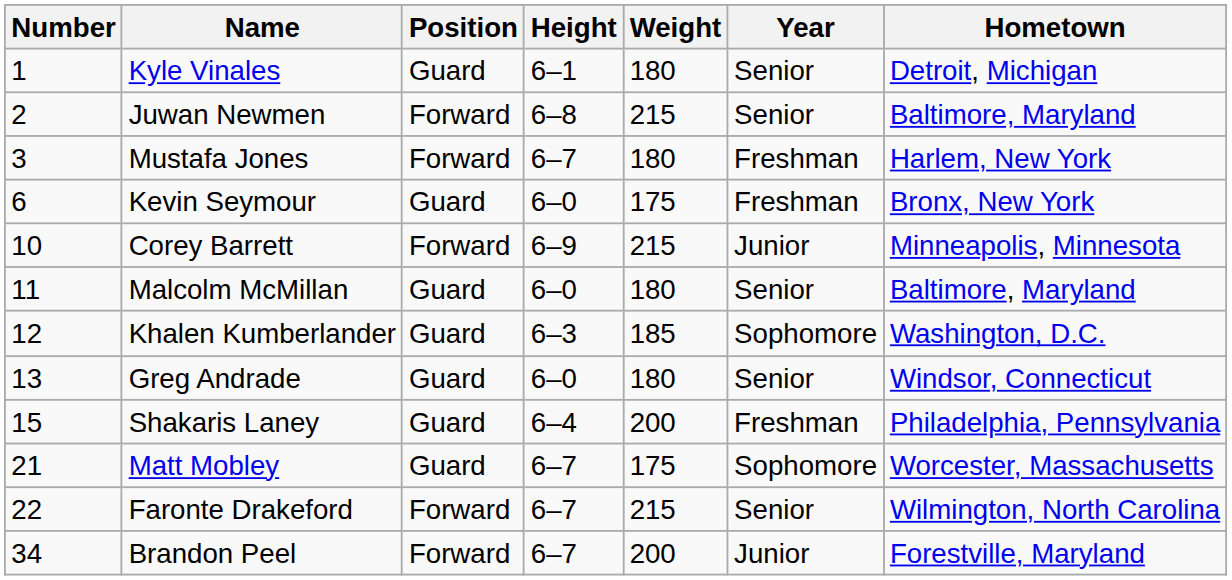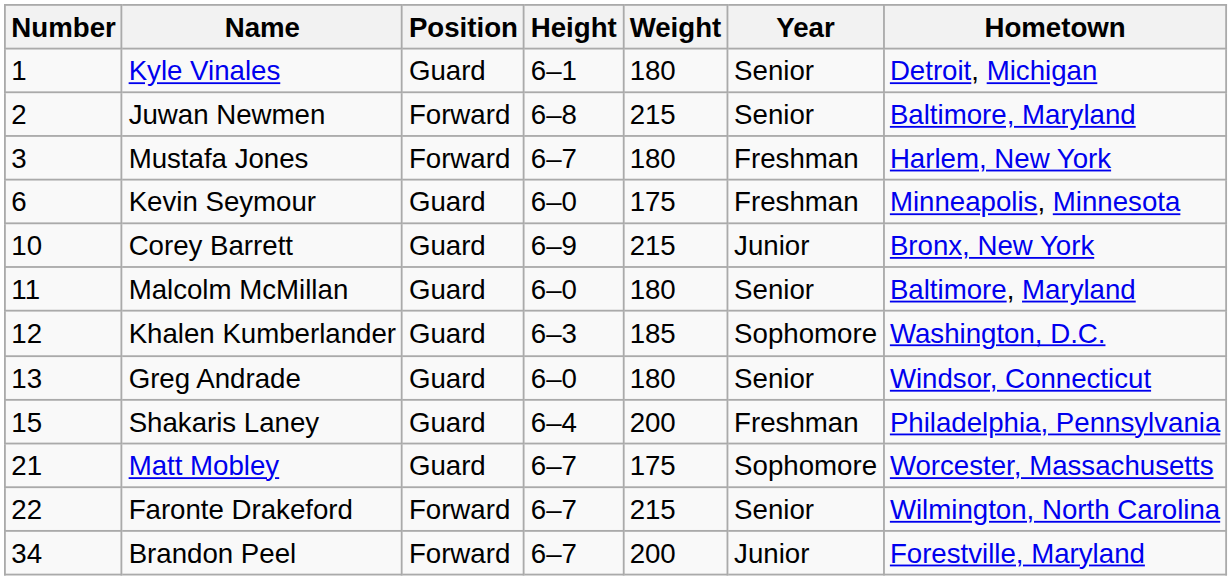Kevin Seymour | Hometown: Bronx, New York -> Minneapolis, Minnesota
Corey Barrett | Position: Forward -> Guard
Corey Barrett | Hometown: Minneapolis, Minnesota -> Bronx, New York
